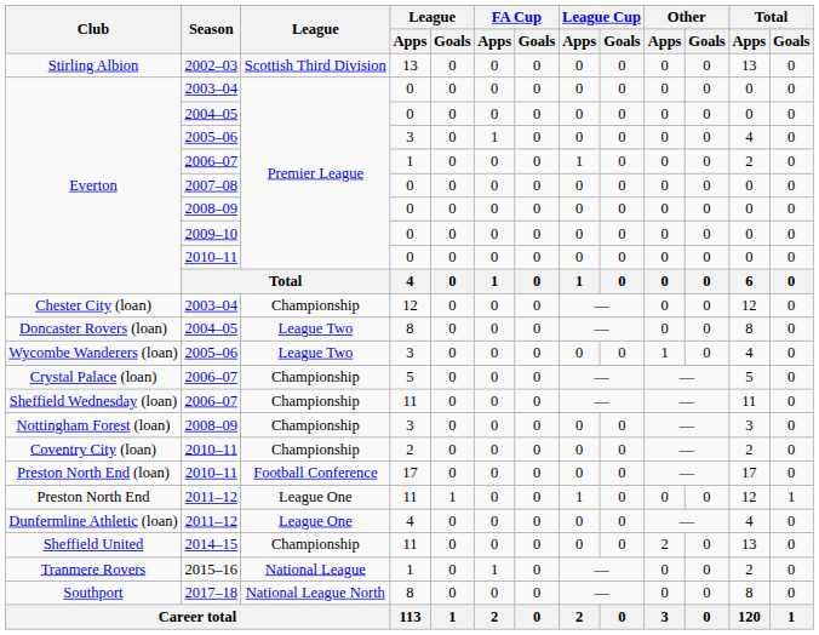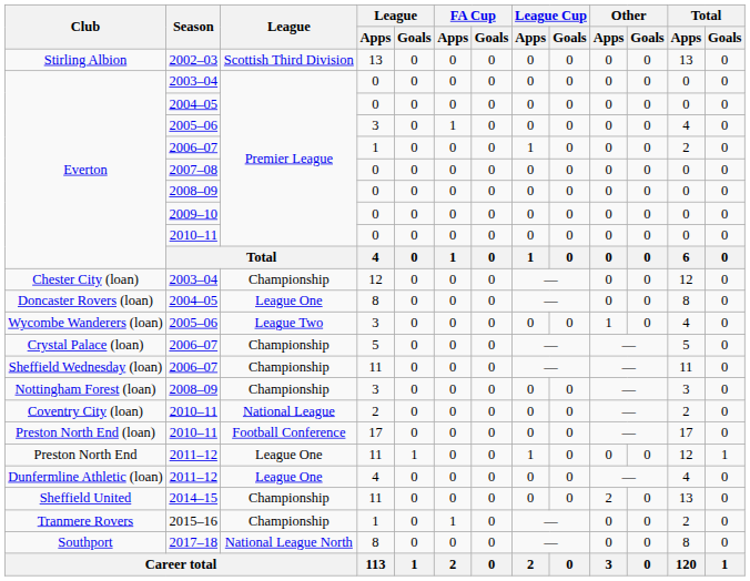Doncaster Rovers (loan) | League: League Two -> League One
Coventry City (loan) | League: Championship -> National League
Tranmere Rovers | League: National League -> Championship
